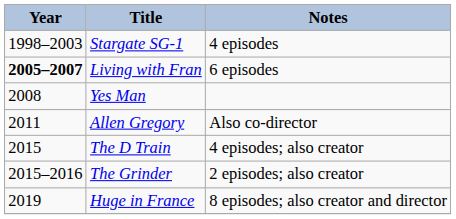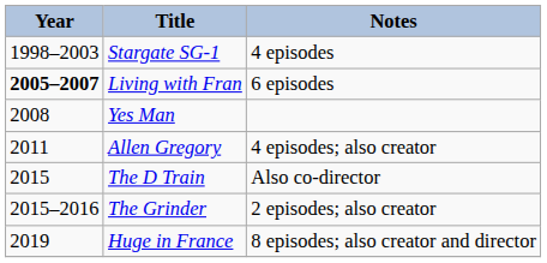Allen Gregory | Notes: Also co-director -> 4 episodes; also creator
The D Train | Notes: 4 episodes; also creator -> Also co-director
